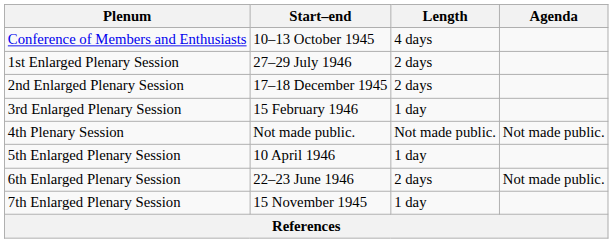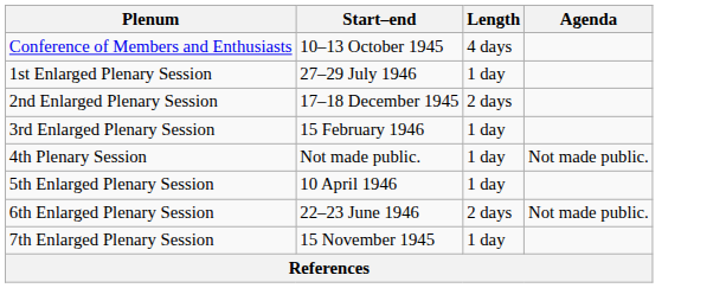1st Enlarged Plenary Session | Length: 2 days -> 1 day
4th Plenary Session | Length: Not made public. -> 1 day
